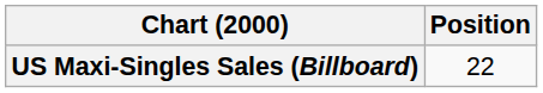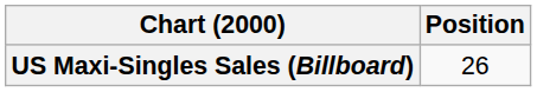US Maxi-Singles Sales (Billboard) | Position: 22 -> 26
